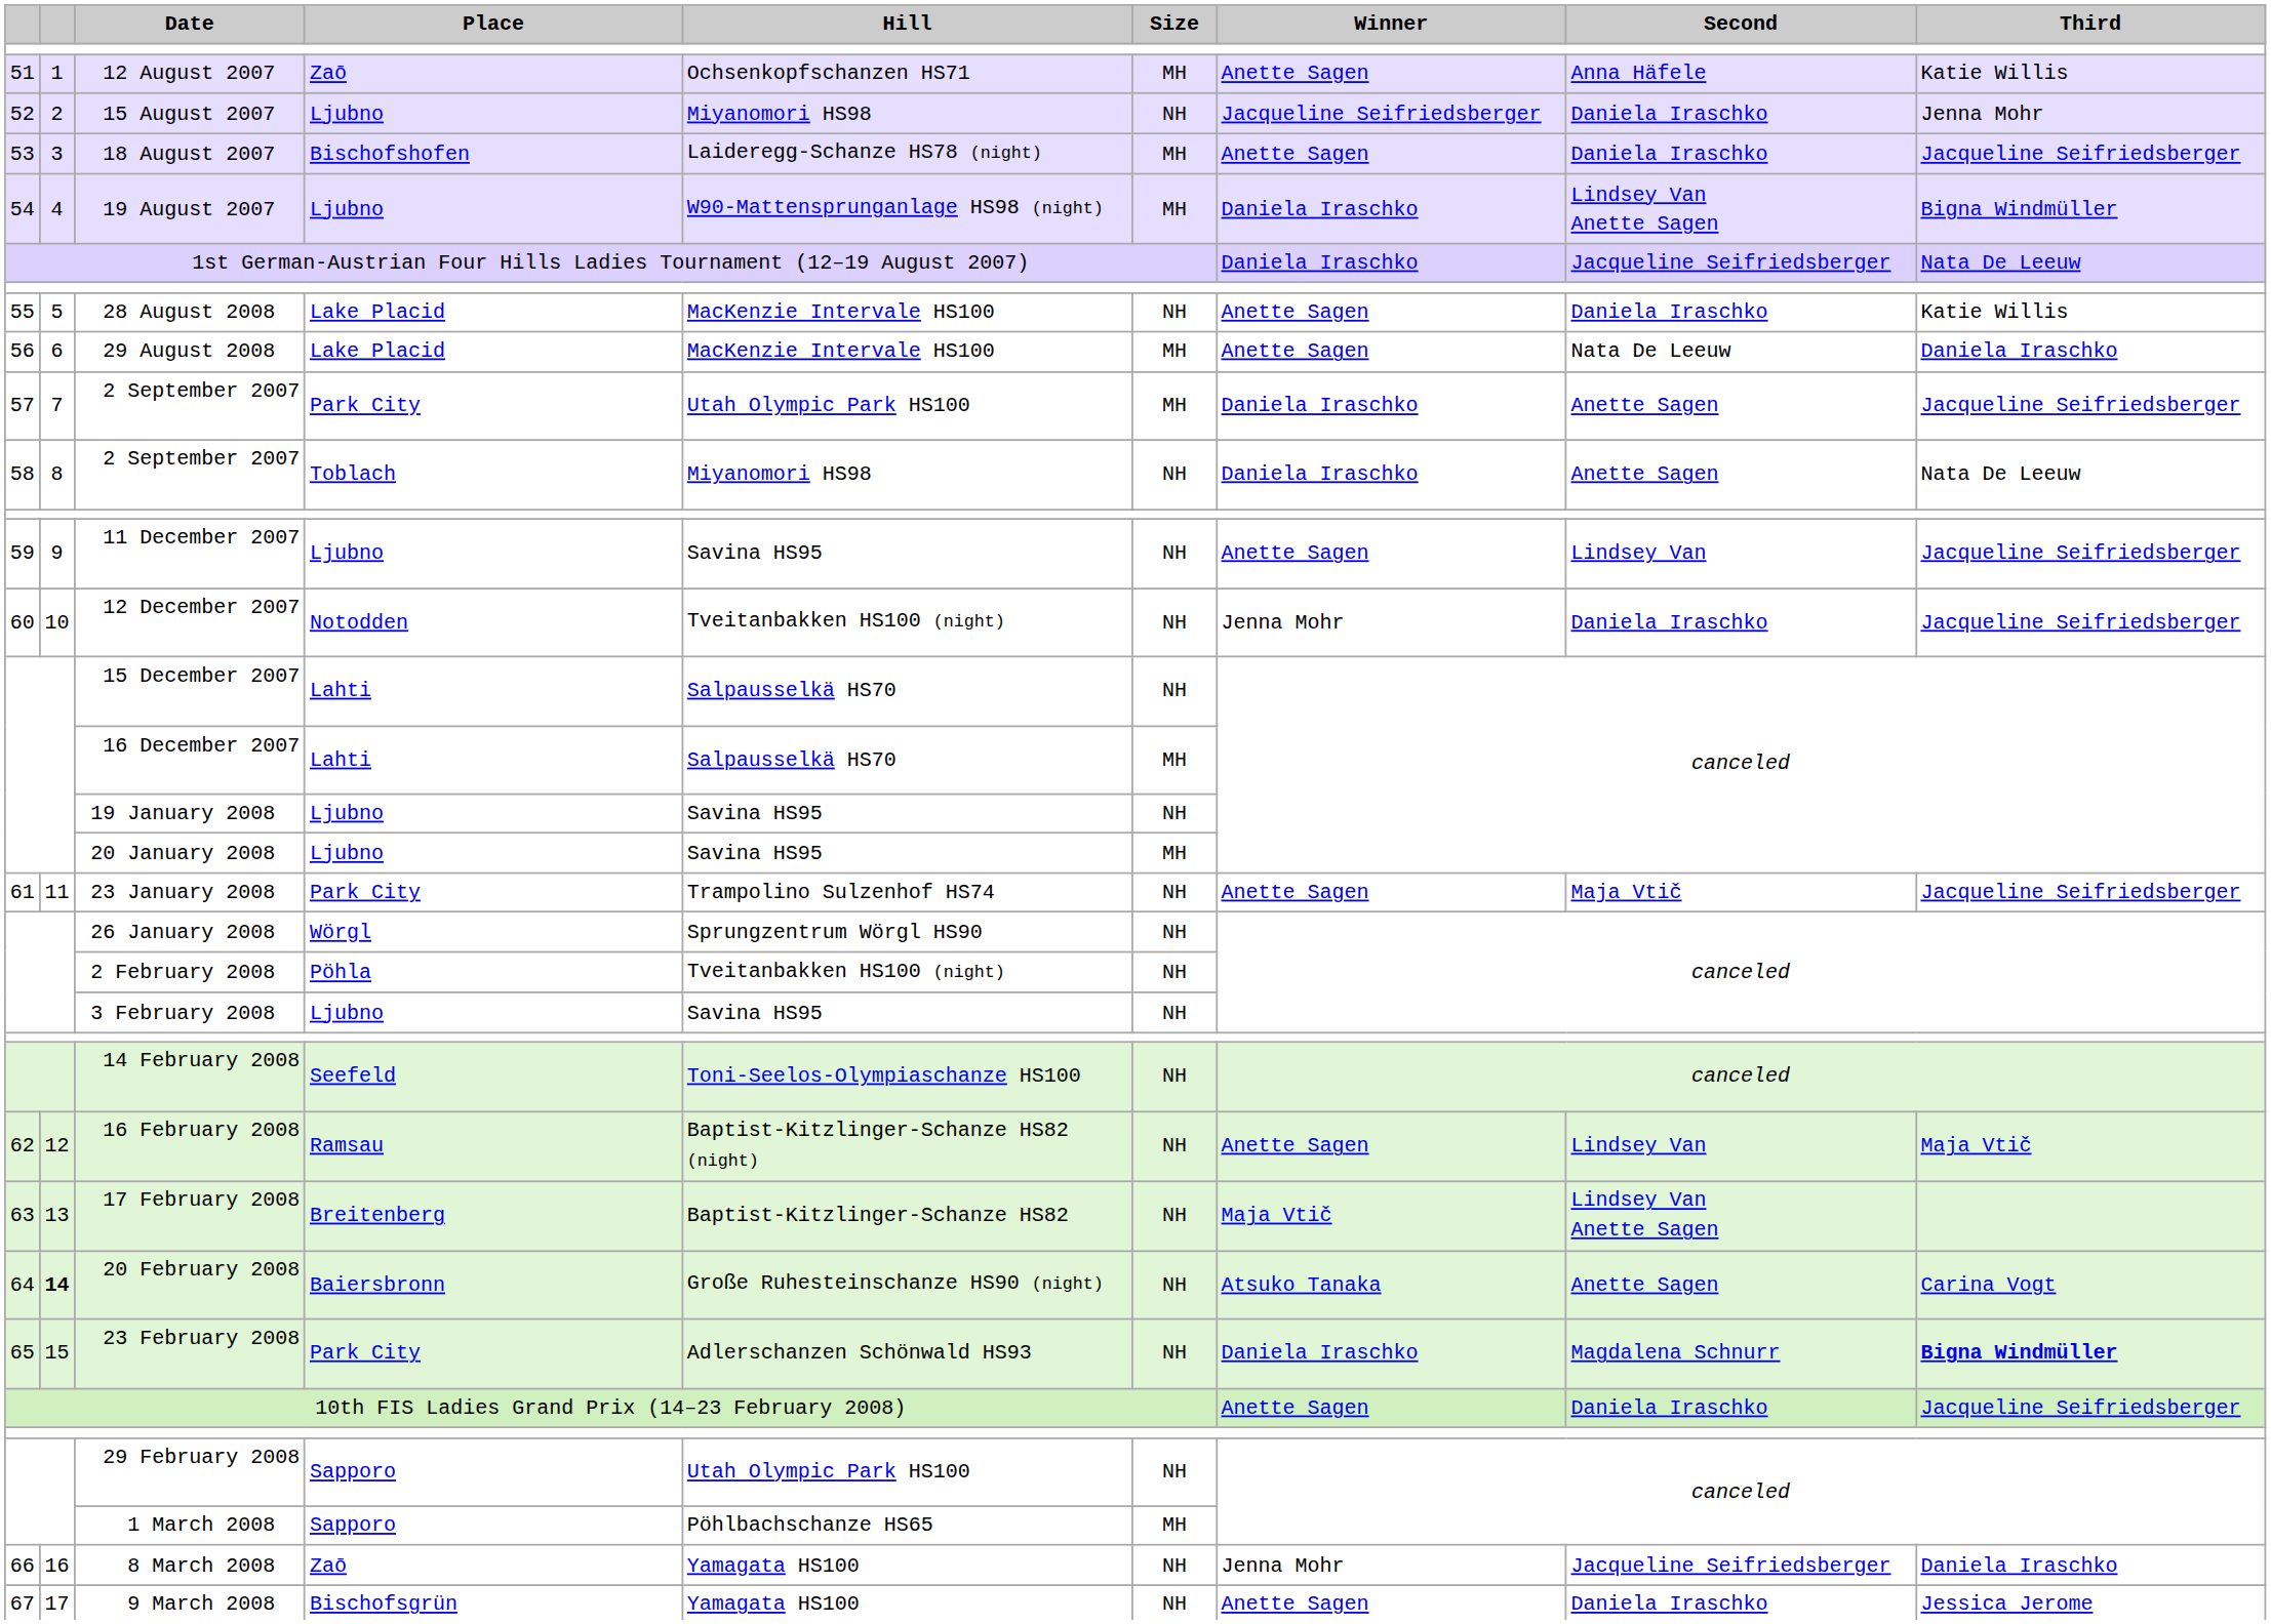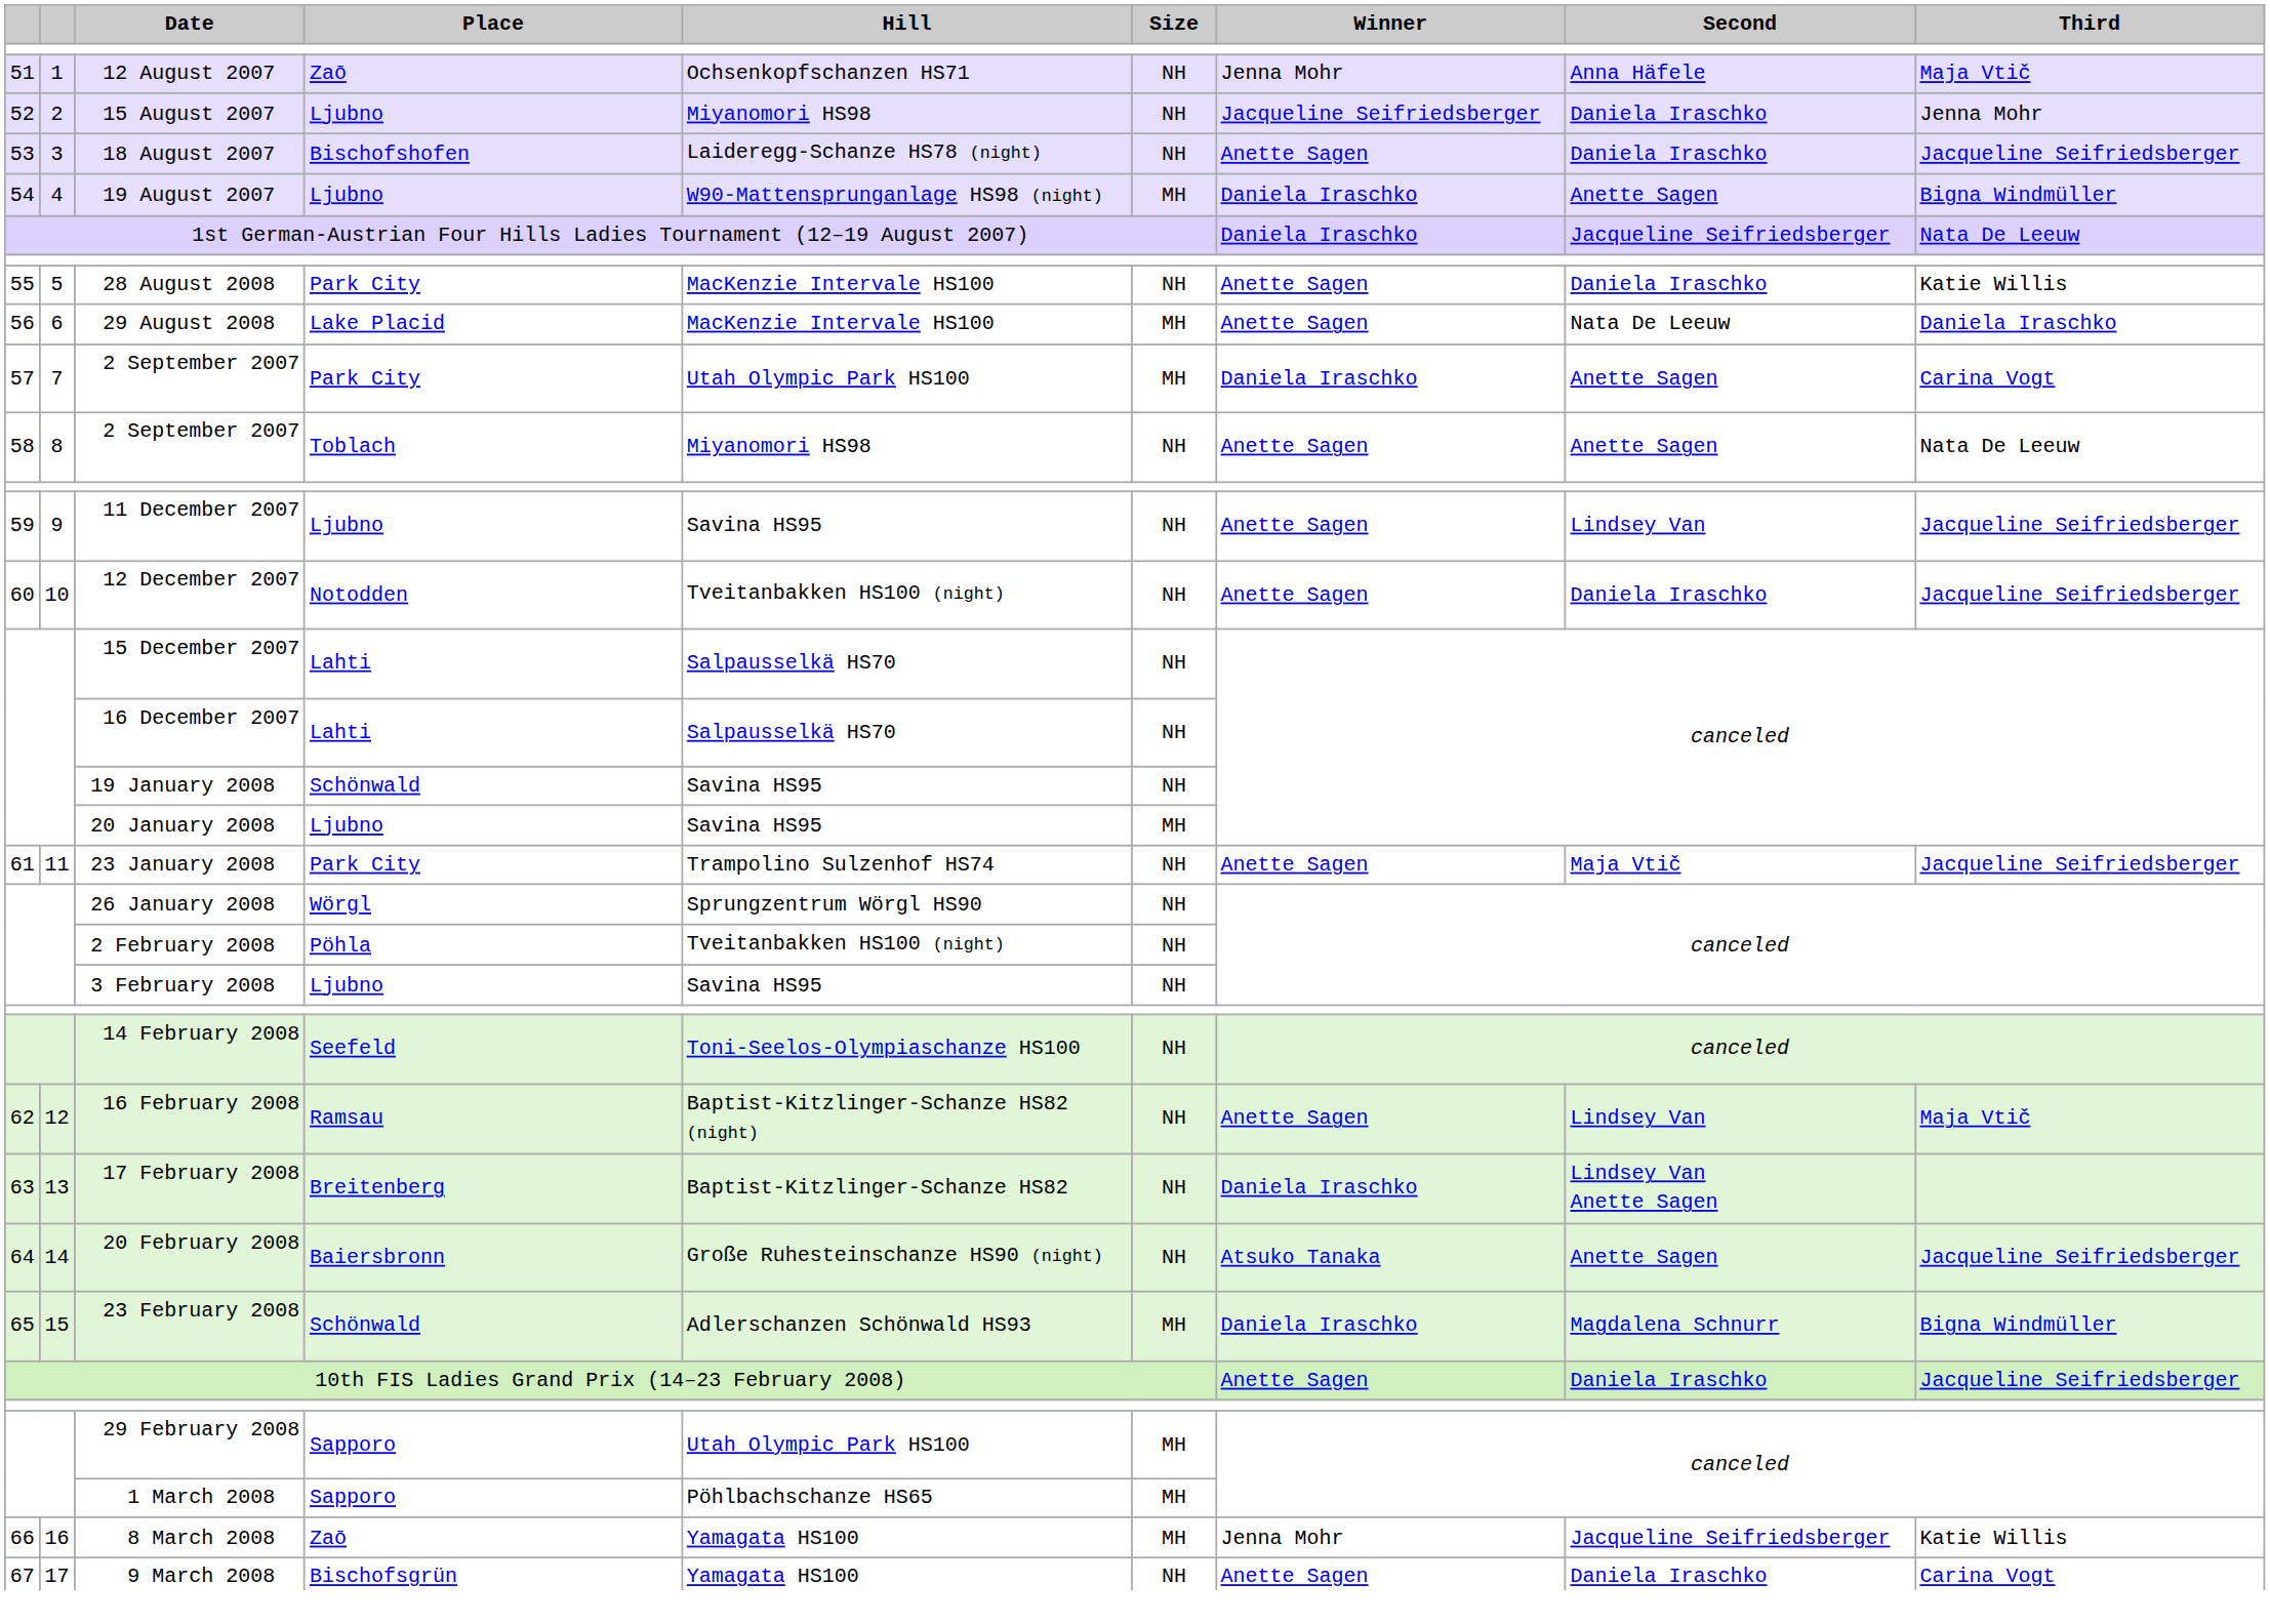12 August 2007 | Size: MH -> NH
12 August 2007 | Winner: Anette Sagen -> Jenna Mohr
12 August 2007 | Third: Katie Willis -> Maja Vtič
18 August 2007 | Size: MH -> NH
19 August 2007 | Second: Lindsey Van Anette Sagen -> Anette Sagen
28 August 2008 | Place: Lake Placid -> Park City
57 / 2 September 2007 | Third: Jacqueline Seifriedsberger -> Carina Vogt
58 / 2 September 2007 | Winner: Daniela Iraschko -> Anette Sagen
12 December 2007 | Winner: Jenna Mohr -> Anette Sagen
16 December 2007 | Size: MH -> NH
19 January 2008 | Place: Ljubno -> Schönwald
17 February 2008 | Winner: Maja Vtič -> Daniela Iraschko
20 February 2008 | column 2: bold -> normal
20 February 2008 | Third: Carina Vogt -> Jacqueline Seifriedsberger
23 February 2008 | Place: Park City -> Schönwald
23 February 2008 | Size: NH -> MH
23 February 2008 | Third: bold -> normal
29 February 2008 | Size: NH -> MH
8 March 2008 | Size: NH -> MH
8 March 2008 | Third: Daniela Iraschko -> Katie Willis
9 March 2008 | Third: Jessica Jerome -> Carina Vogt
